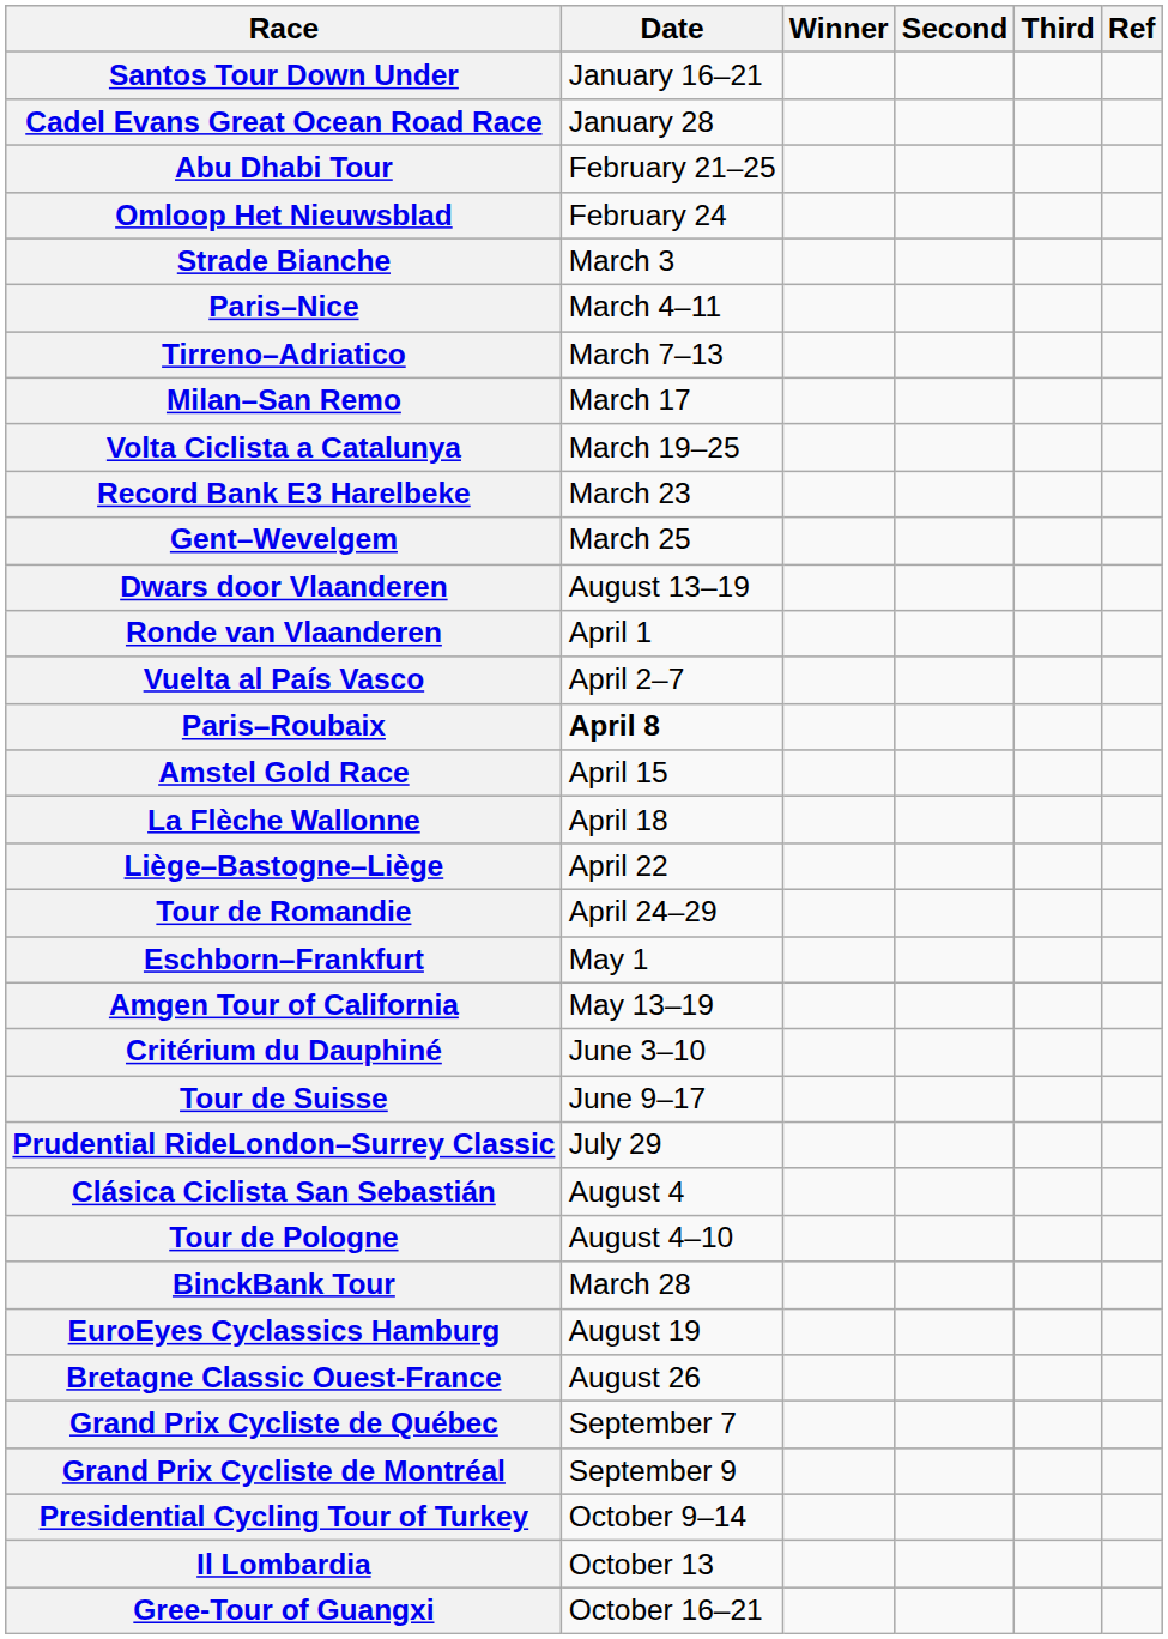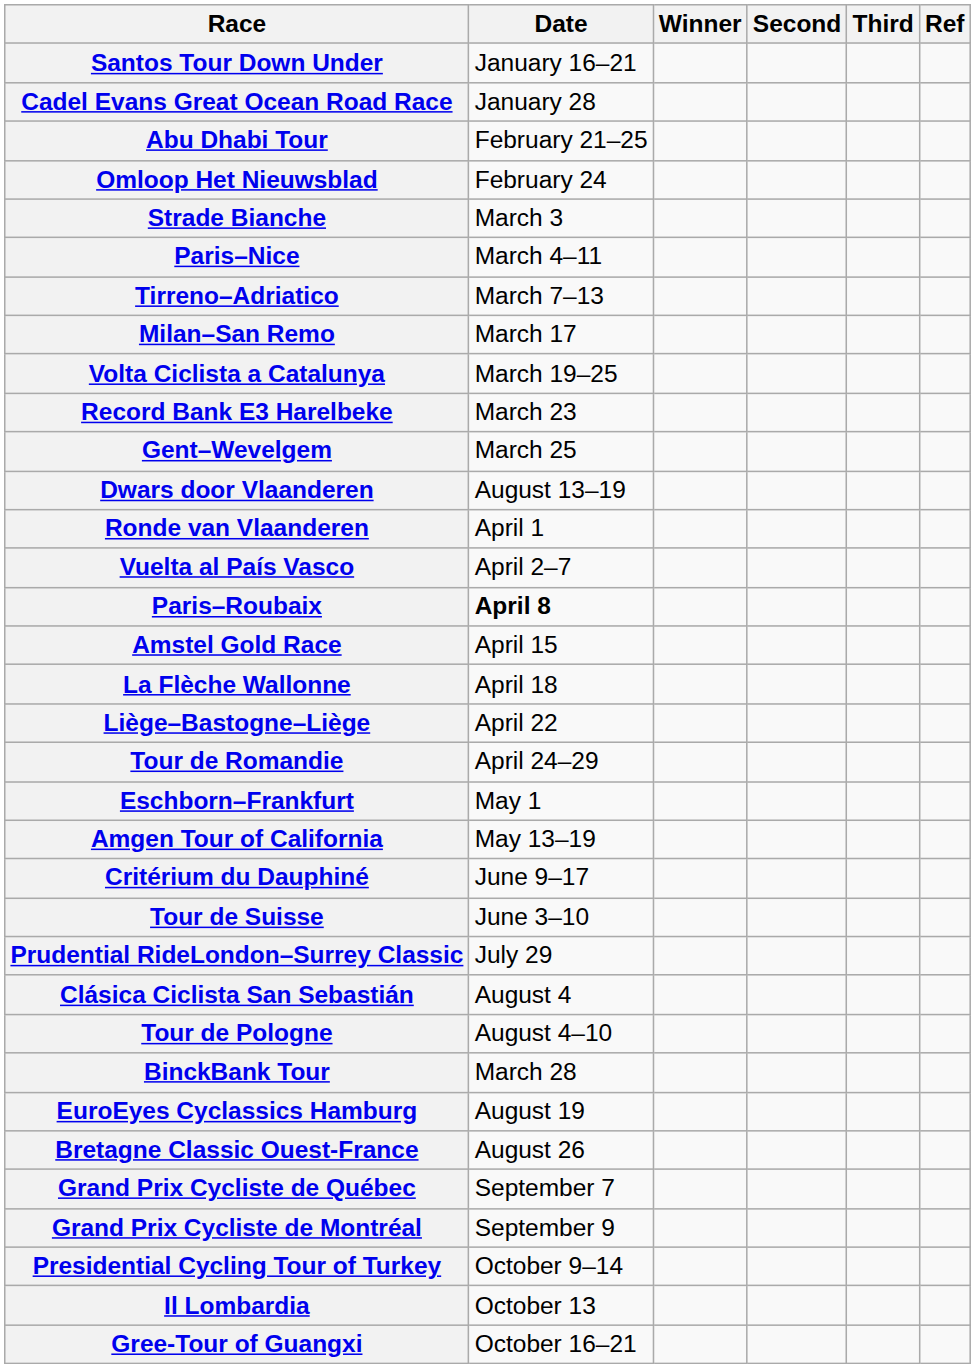Critérium du Dauphiné | Date: June 3–10 -> June 9–17
Tour de Suisse | Date: June 9–17 -> June 3–10
